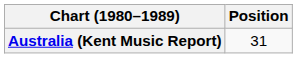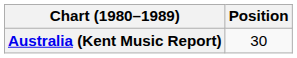Australia (Kent Music Report) | Position: 31 -> 30
